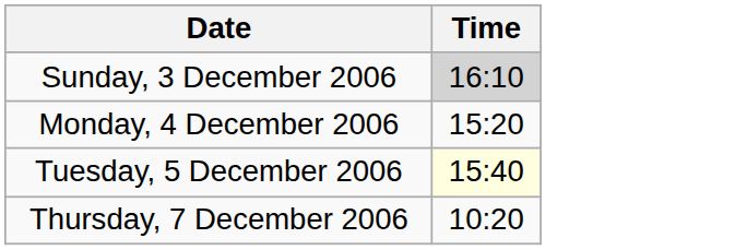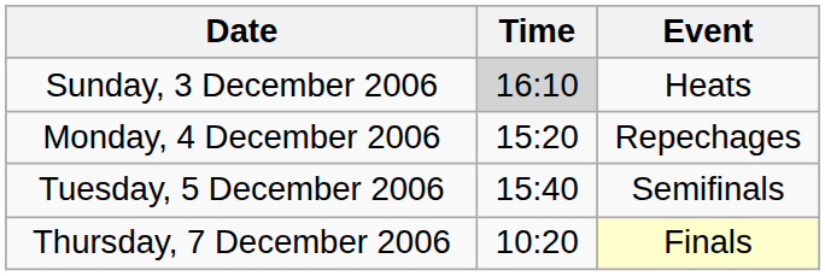+ column: Event | Heats | Repechages | Semifinals | Finals
Tuesday, 5 December 2006 | Time: lightyellow background -> no background
